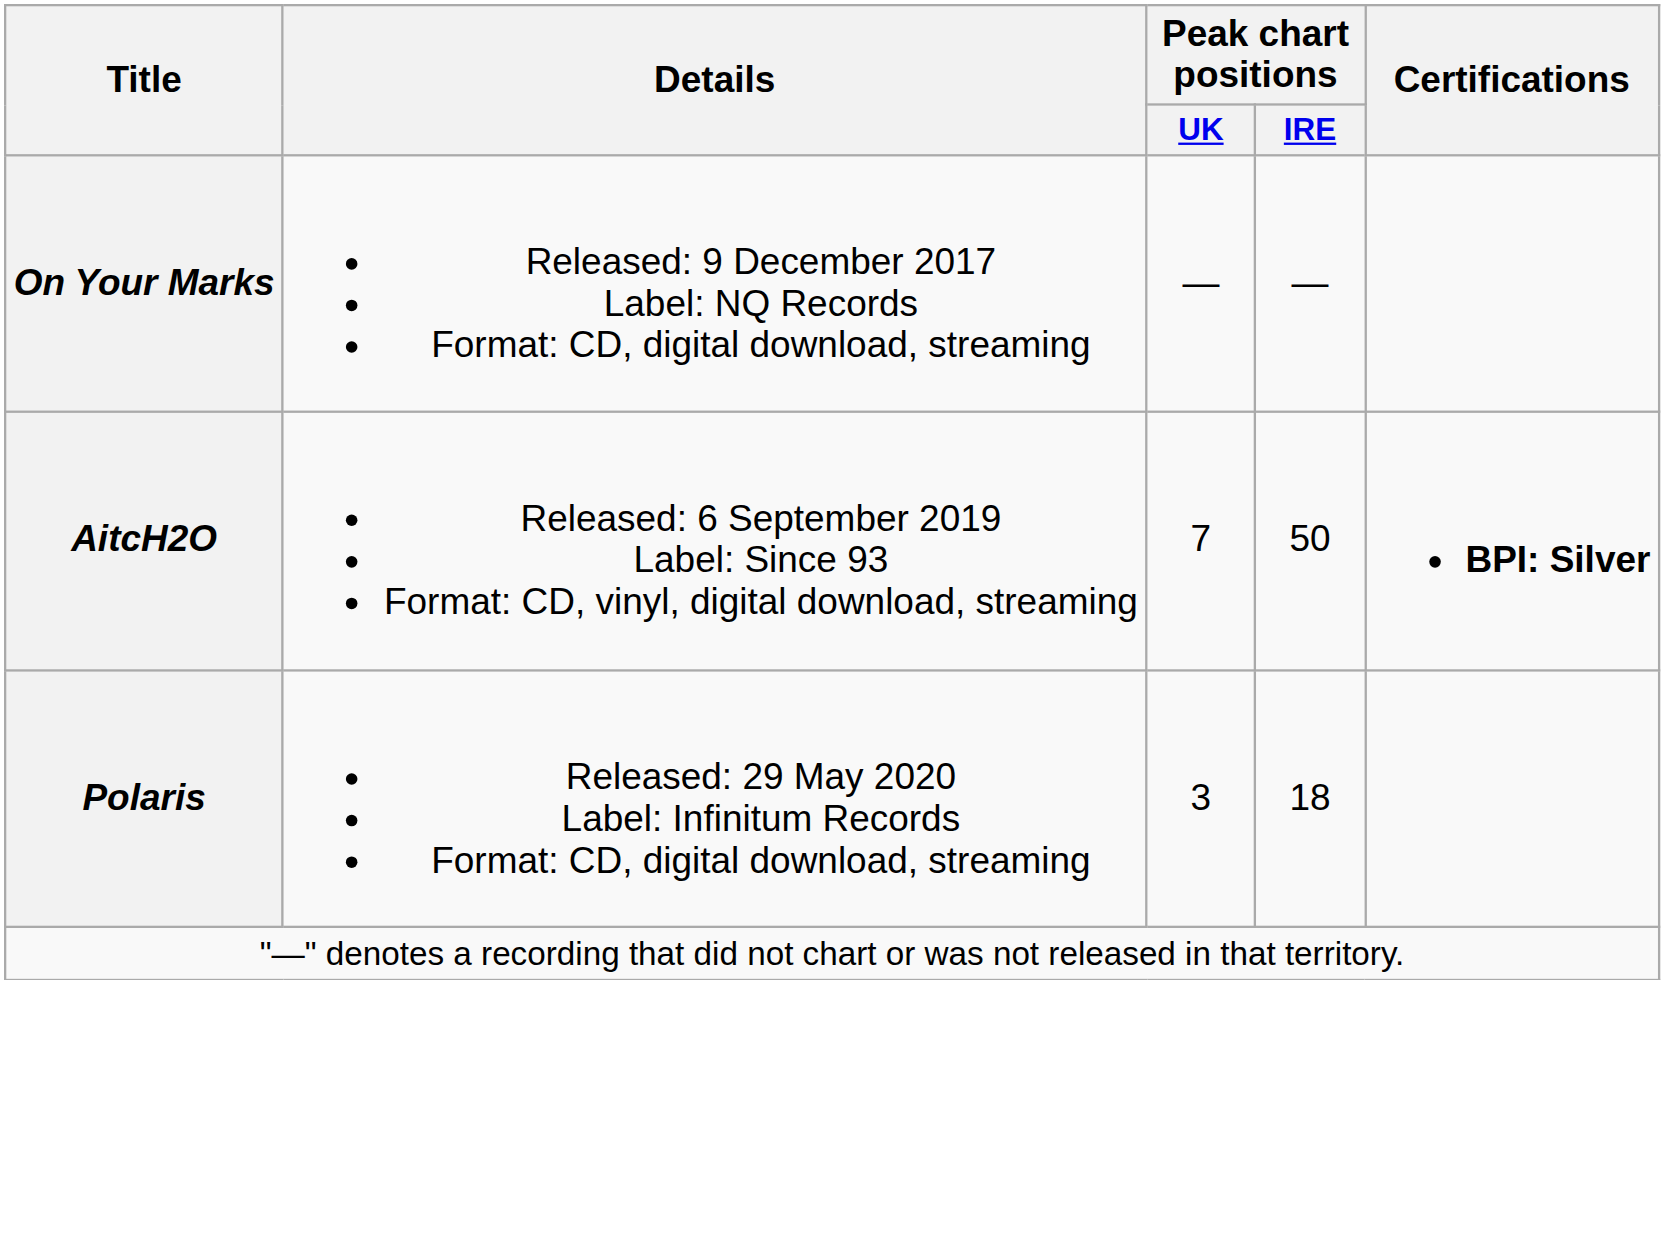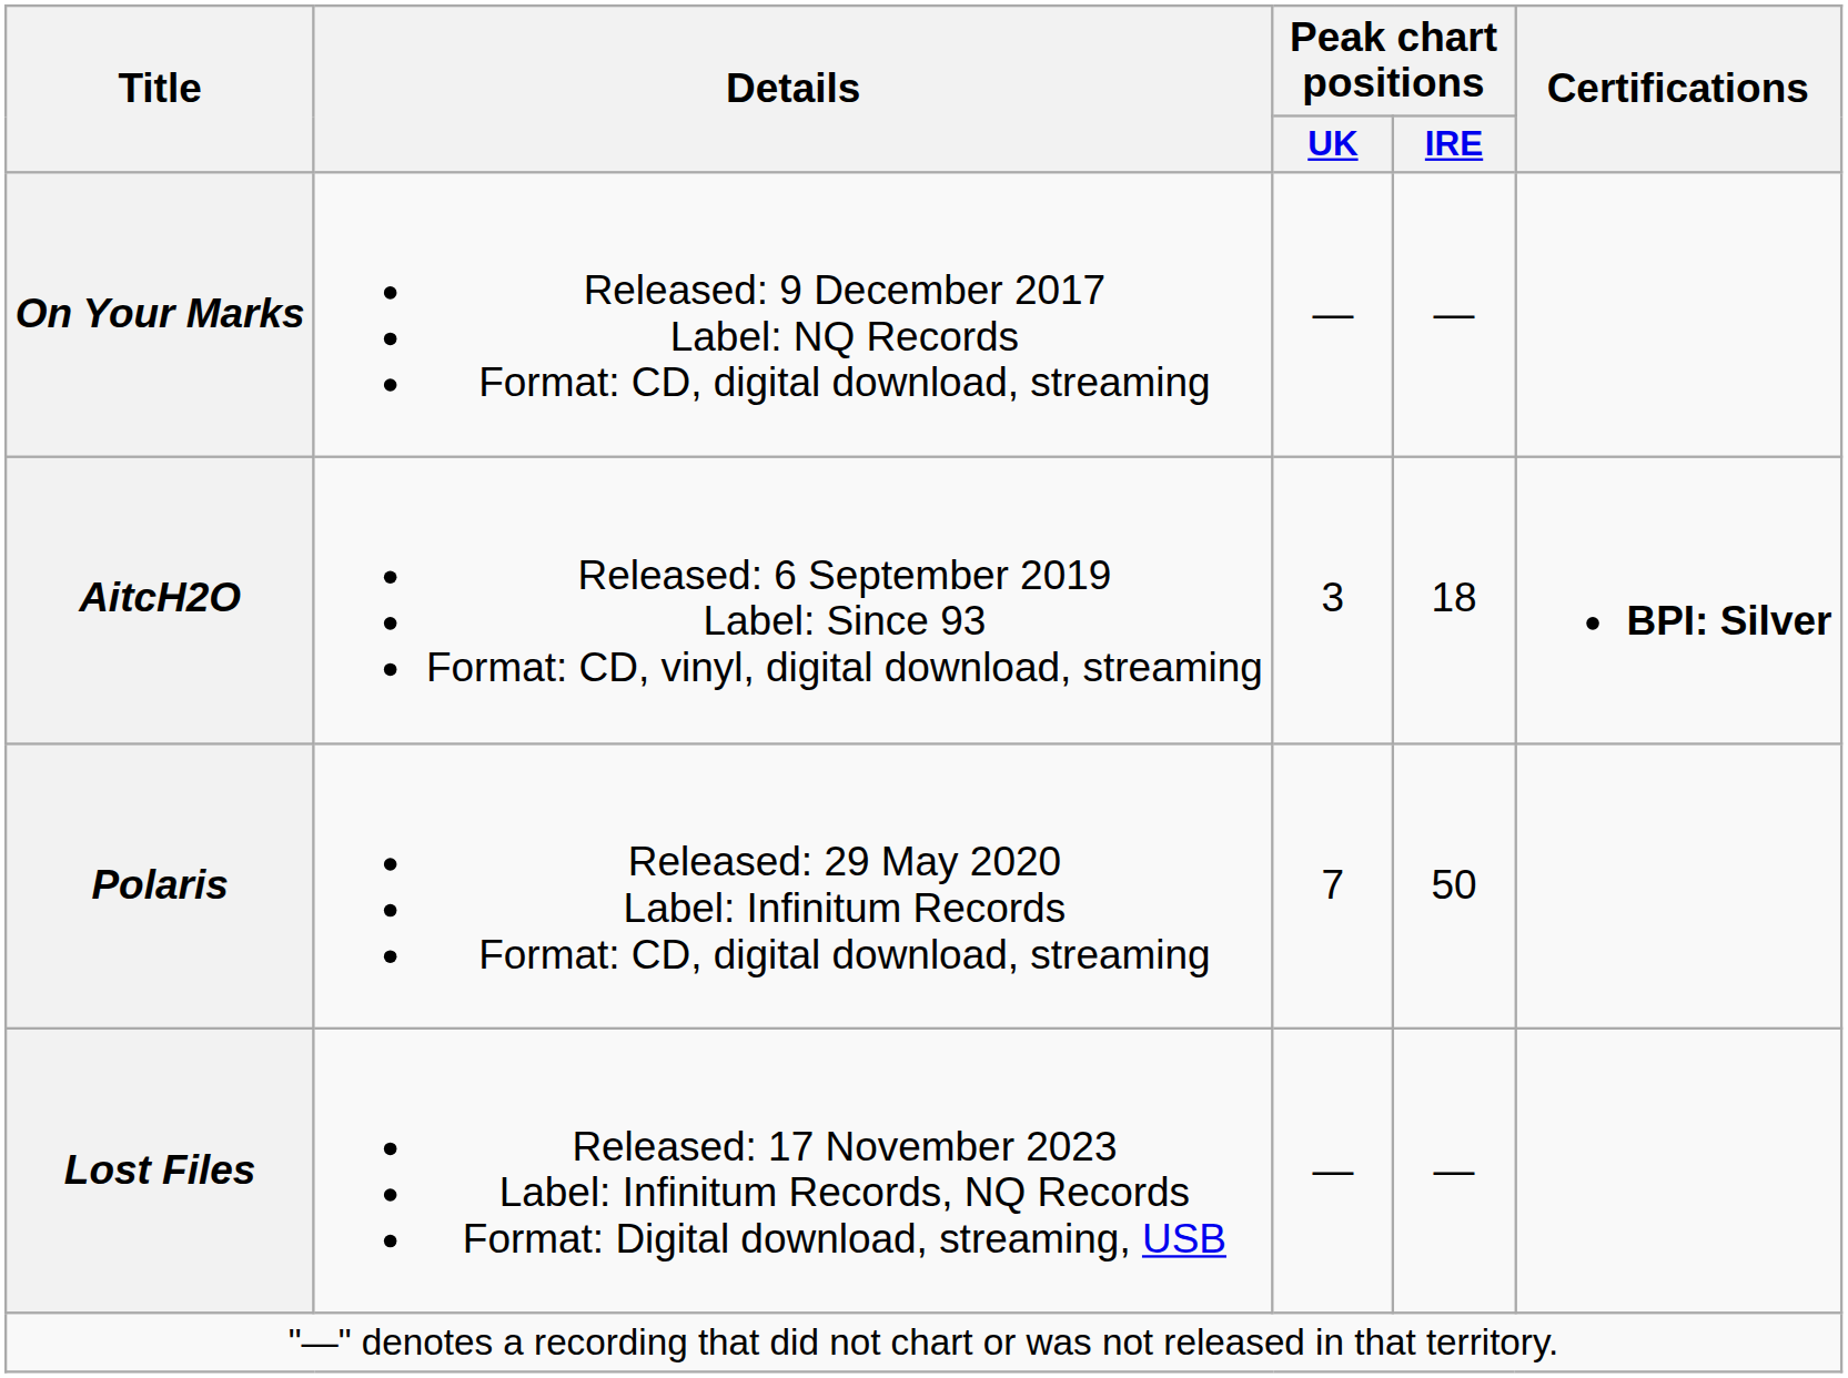AitcH2O | Peak chart positions / UK: 7 -> 3
AitcH2O | Peak chart positions / IRE: 50 -> 18
Polaris | Peak chart positions / UK: 3 -> 7
Polaris | Peak chart positions / IRE: 18 -> 50
+ row: Lost Files | Released: 17 November 2023 Label: Infinitum Records, NQ Records Format: Digital download, streaming, USB | — | —
